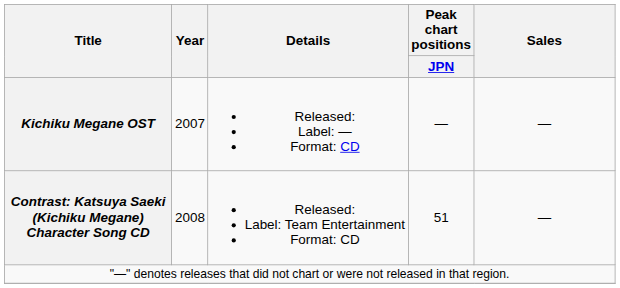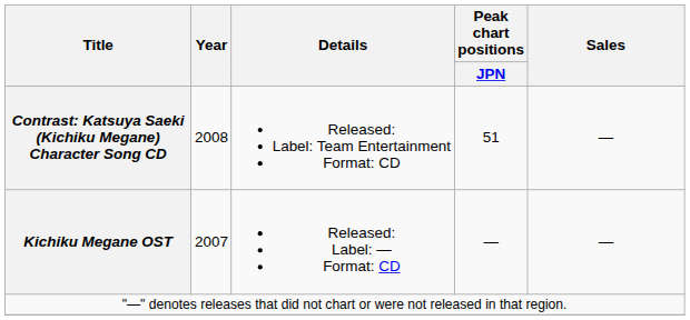rows swapped: Kichiku Megane OST <-> Contrast: Katsuya Saeki (Kichiku Megane) Character Song CD
